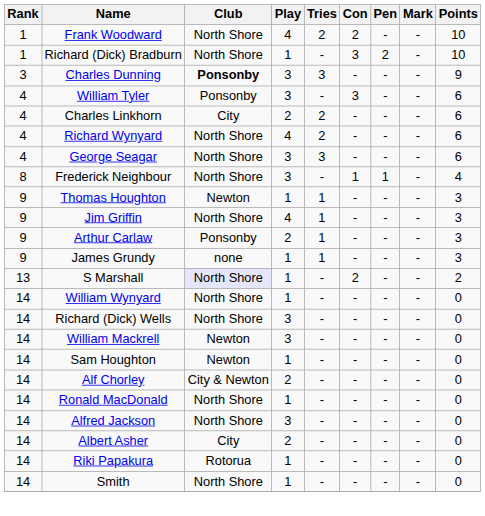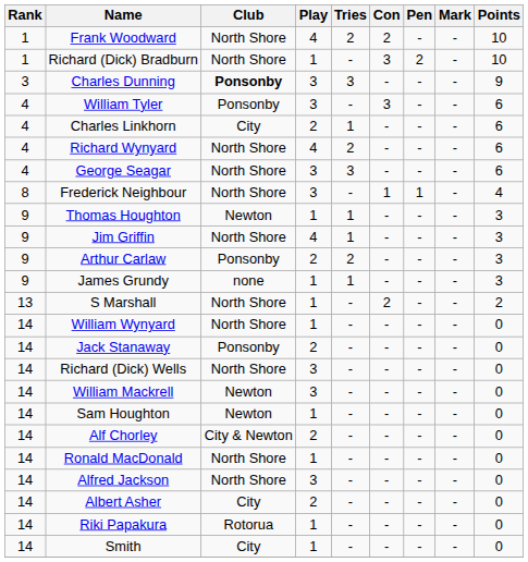Charles Linkhorn | Tries: 2 -> 1
Arthur Carlaw | Tries: 1 -> 2
S Marshall | Club: lavender background -> no background
+ row: 14 | Jack Stanaway | Ponsonby | 2 | - | - | - | - | 0
Smith | Club: North Shore -> City
